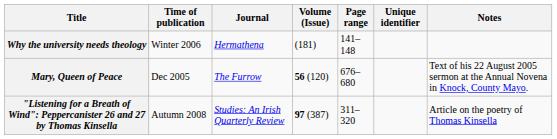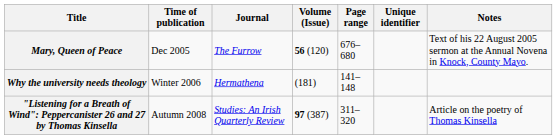rows swapped: Mary, Queen of Peace <-> Why the university needs theology
